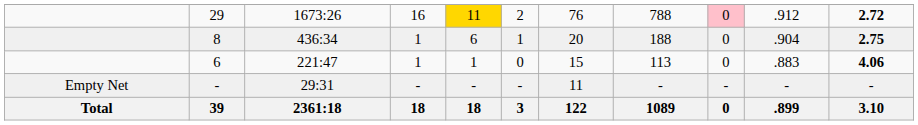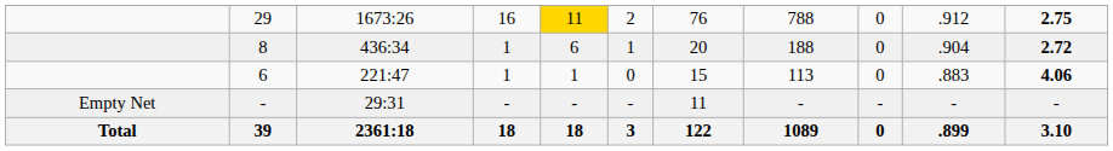29 | column 9: pink background -> no background
29 | column 11: 2.72 -> 2.75
8 | column 11: 2.75 -> 2.72
